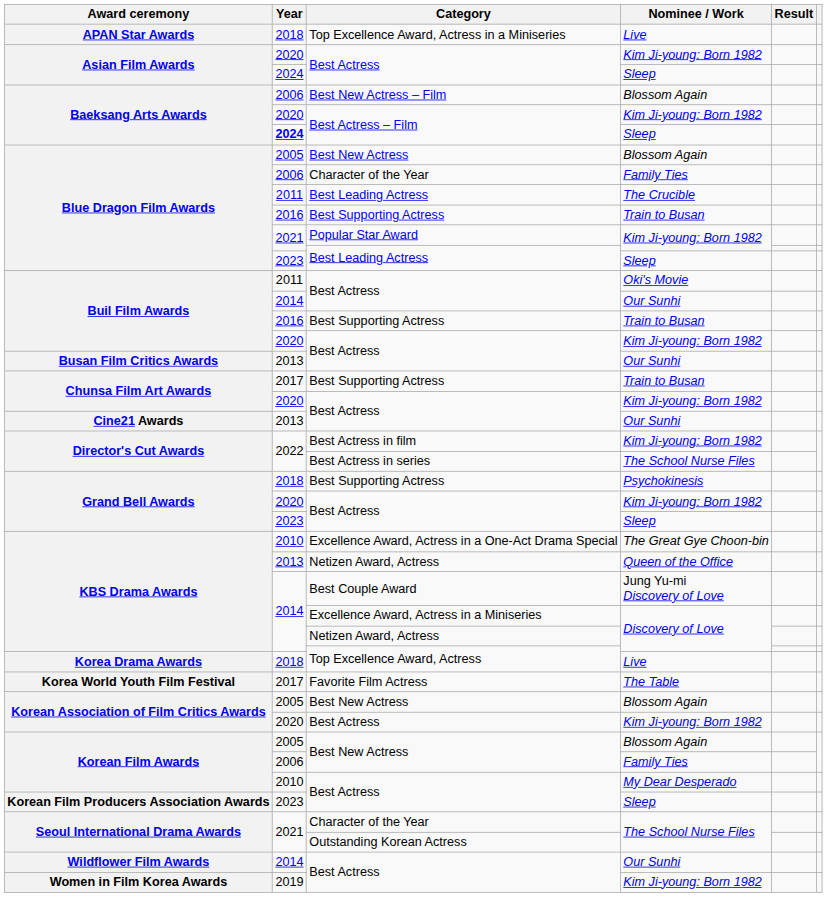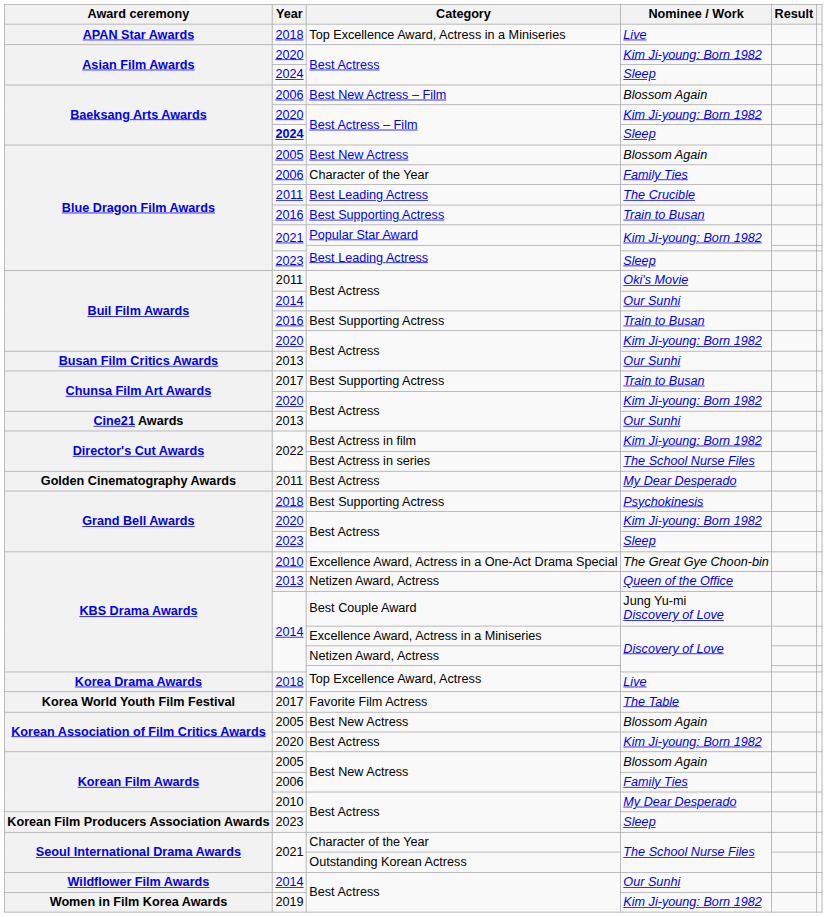+ row: Golden Cinematography Awards | 2011 | Best Actress | My Dear Desperado
